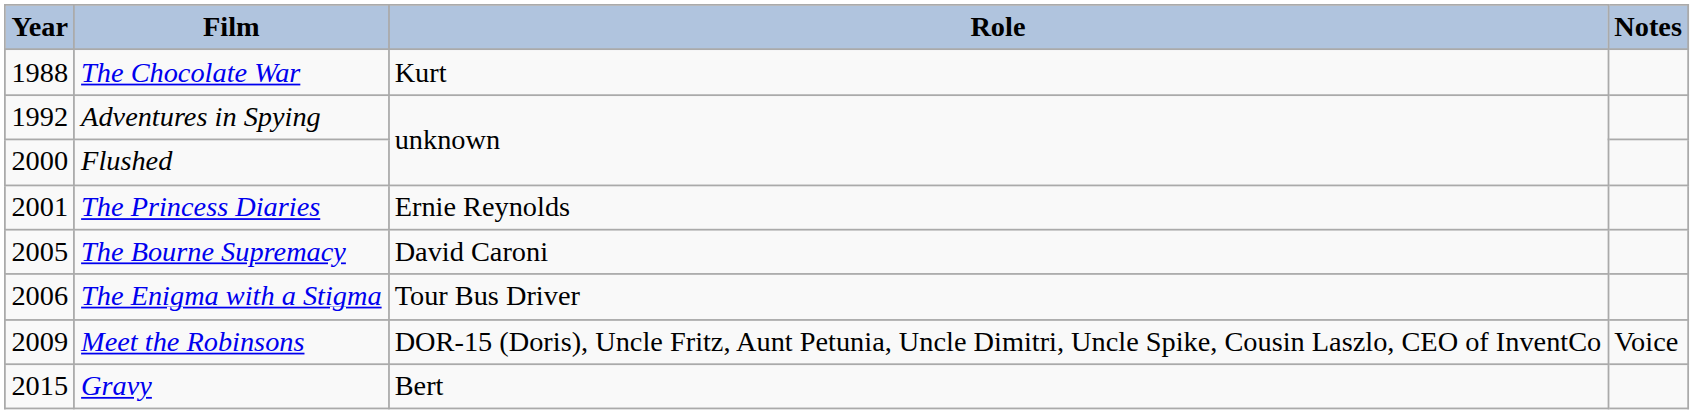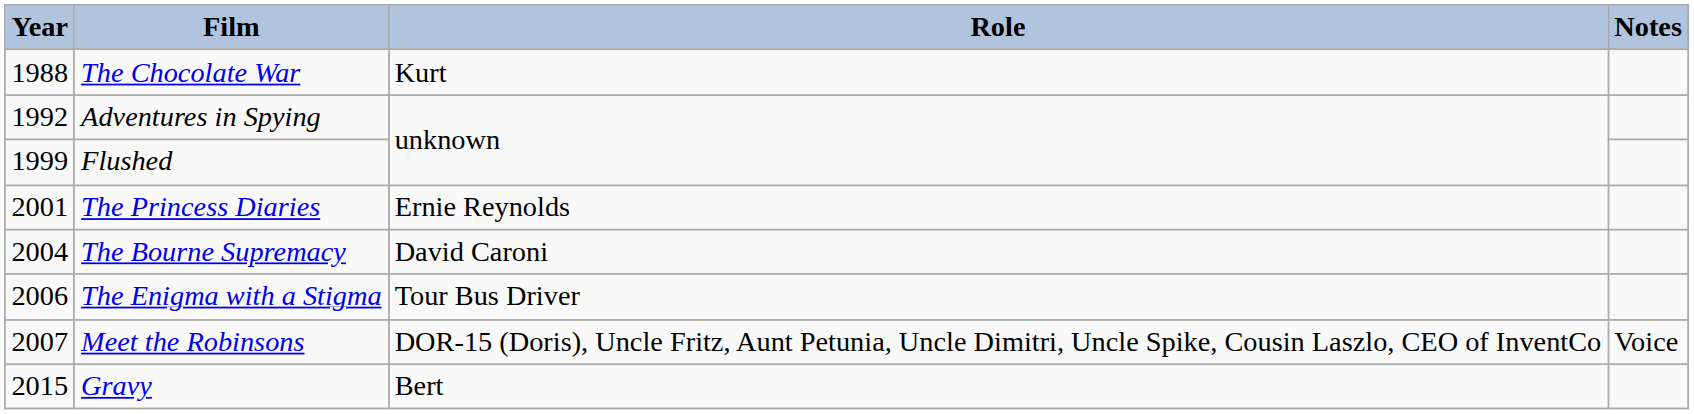Flushed | Year: 2000 -> 1999
The Bourne Supremacy | Year: 2005 -> 2004
Meet the Robinsons | Year: 2009 -> 2007
